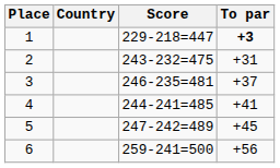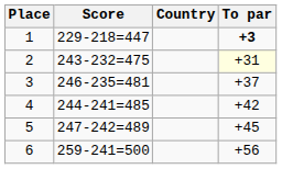columns swapped: Country <-> Score
2 | To par: no background -> lightyellow background
4 | To par: +41 -> +42
